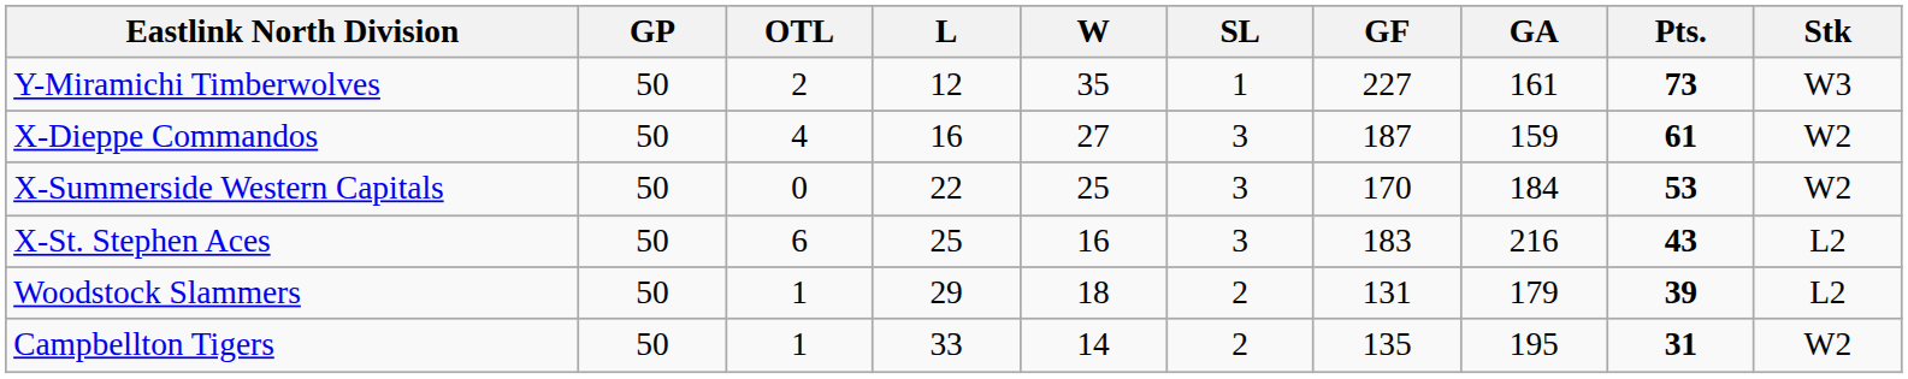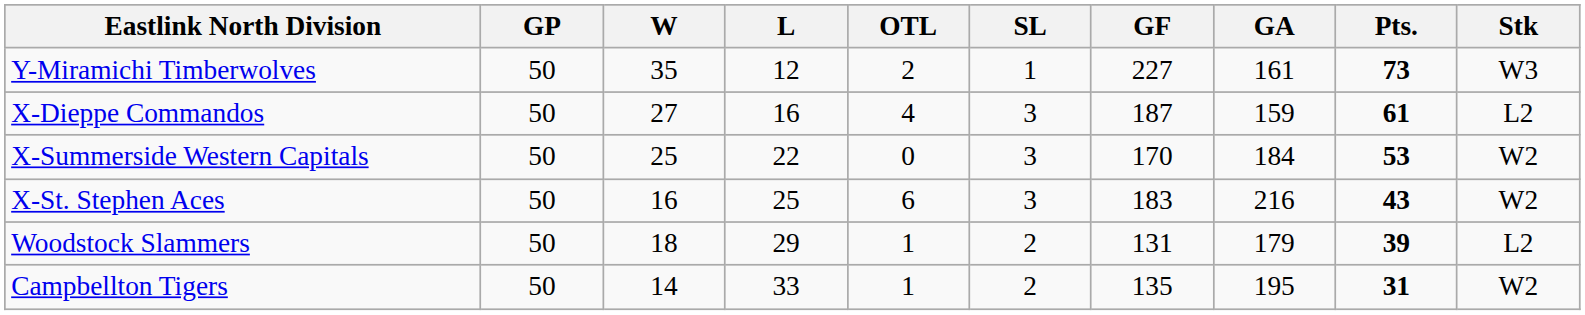columns swapped: W <-> OTL
X-Dieppe Commandos | Stk: W2 -> L2
X-St. Stephen Aces | Stk: L2 -> W2
